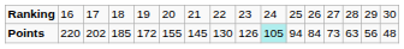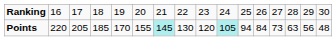Points | column 3: 202 -> 205
Points | column 5: 172 -> 170
Points | column 7: no background -> paleturquoise background
Points | column 9: 126 -> 120
